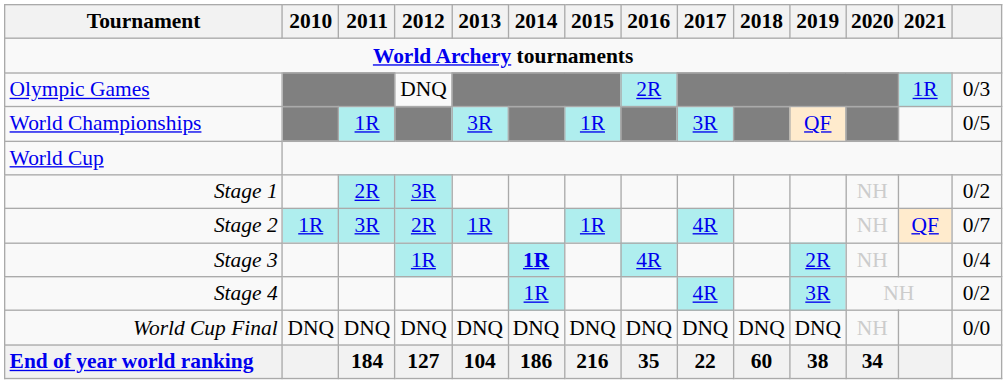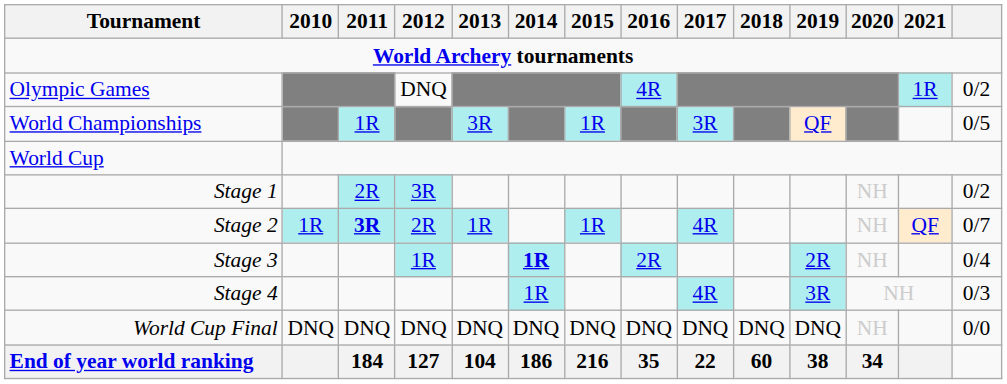Olympic Games | 2016: 2R -> 4R
Olympic Games | column 14: 0/3 -> 0/2
Stage 2 | 2011: normal -> bold
Stage 3 | 2016: 4R -> 2R
Stage 4 | column 14: 0/2 -> 0/3
